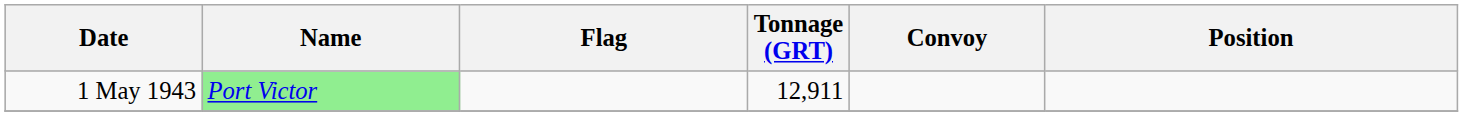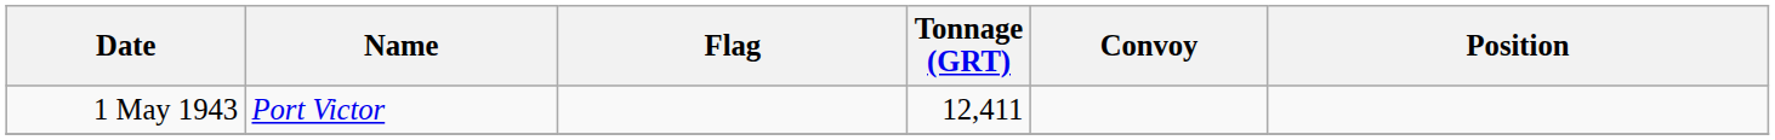1 May 1943 | Name: lightgreen background -> no background
1 May 1943 | Tonnage (GRT): 12,911 -> 12,411
